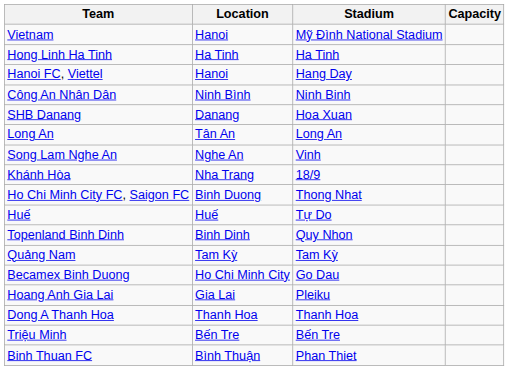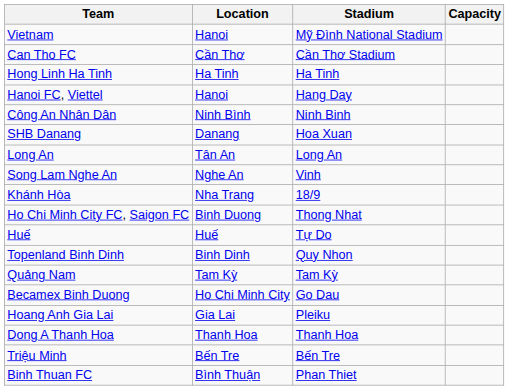+ row: Can Tho FC | Cần Thơ | Cần Thơ Stadium
